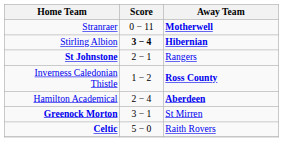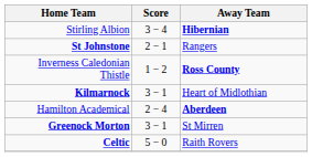- row: Stranraer | 0 − 11 | Motherwell
Stirling Albion | Score: bold -> normal
+ row: Kilmarnock | 3 − 1 | Heart of Midlothian
